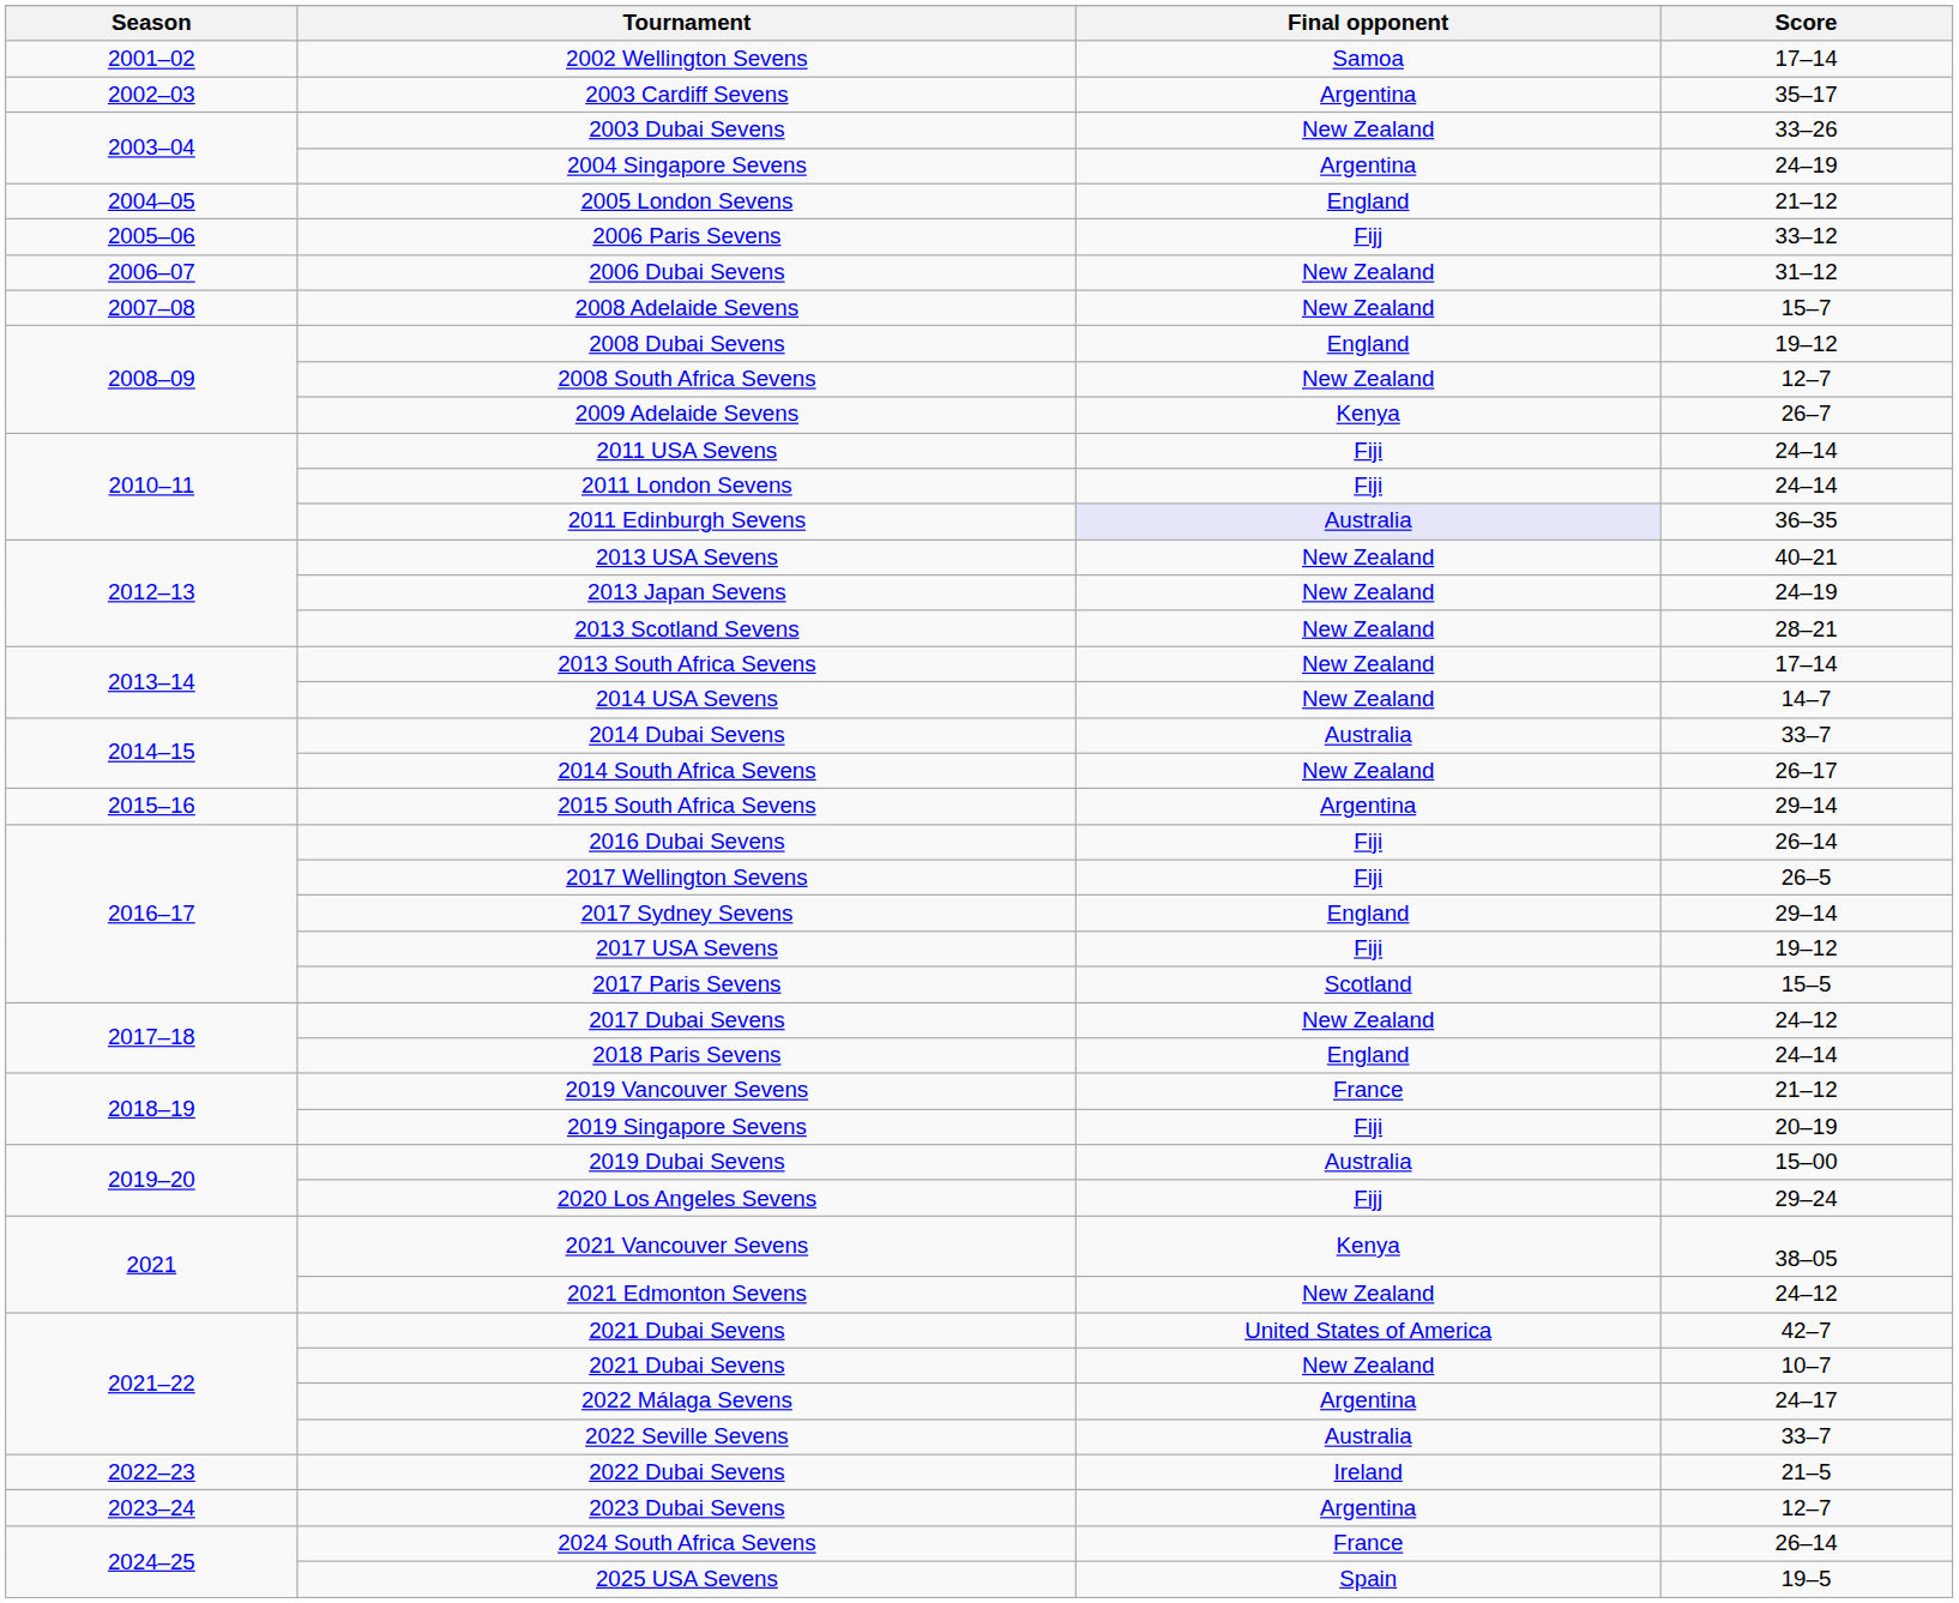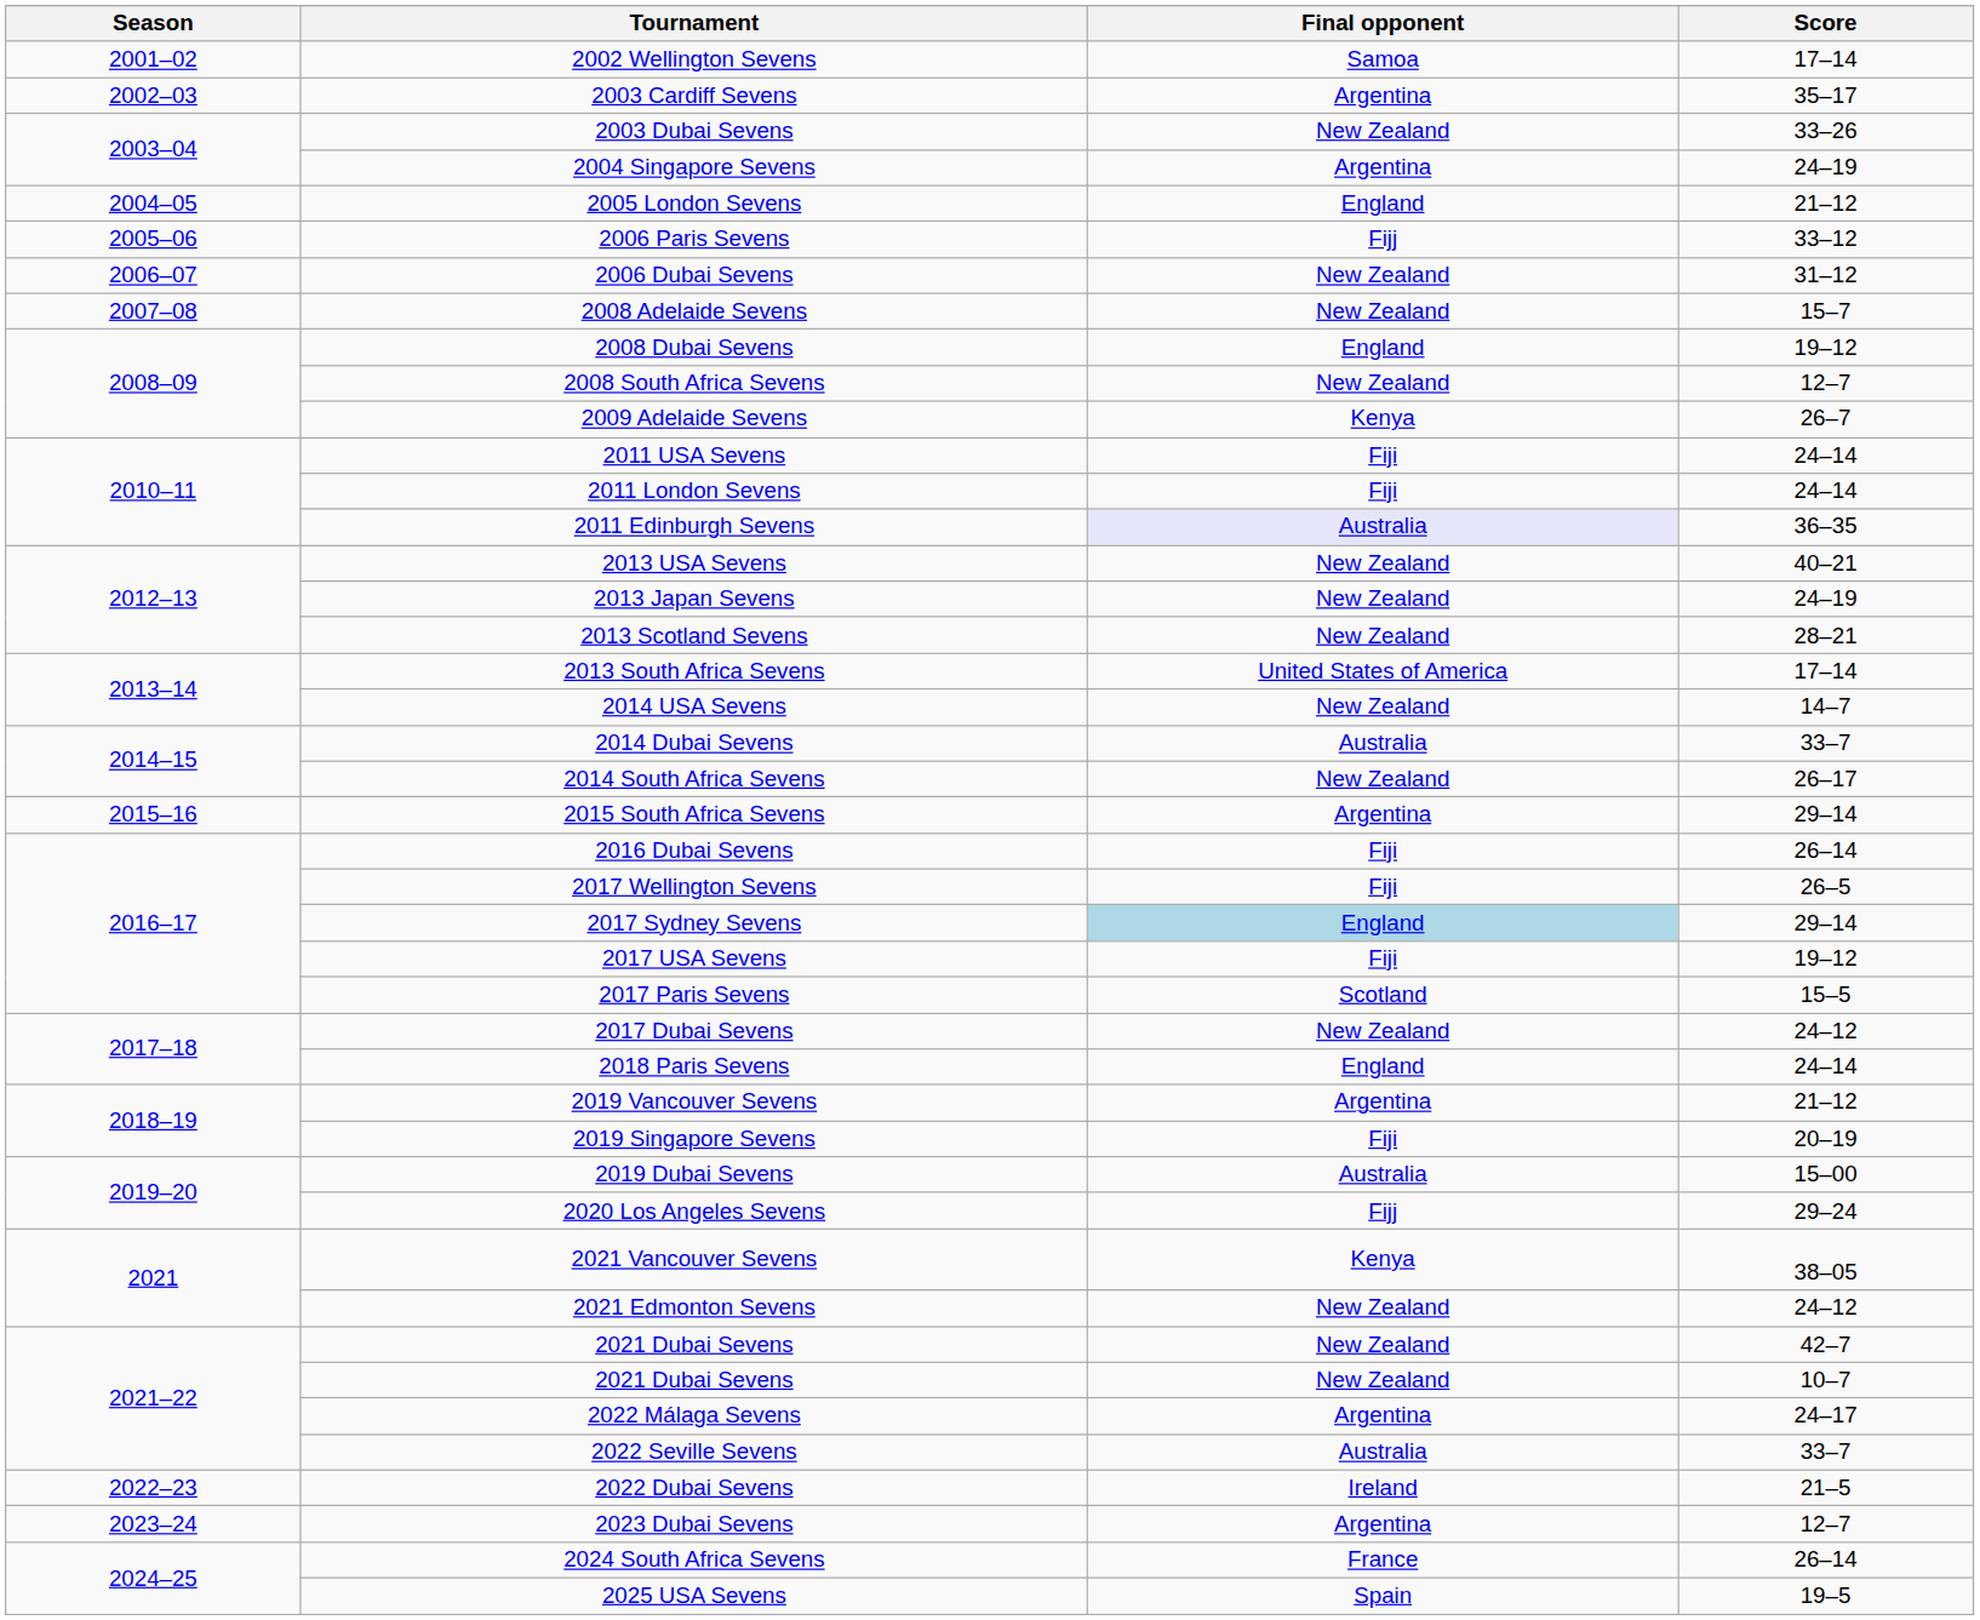2013 South Africa Sevens | Final opponent: New Zealand -> United States of America
2017 Sydney Sevens | Final opponent: no background -> lightblue background
2019 Vancouver Sevens | Final opponent: France -> Argentina
2021 Dubai Sevens / 42–7 | Final opponent: United States of America -> New Zealand
